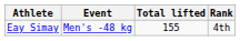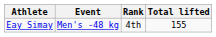columns swapped: Total lifted <-> Rank
